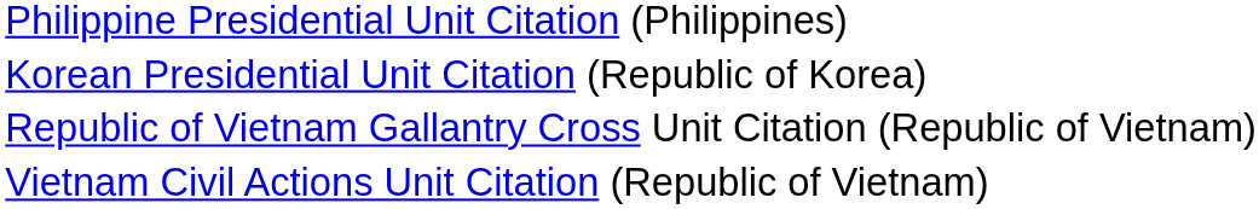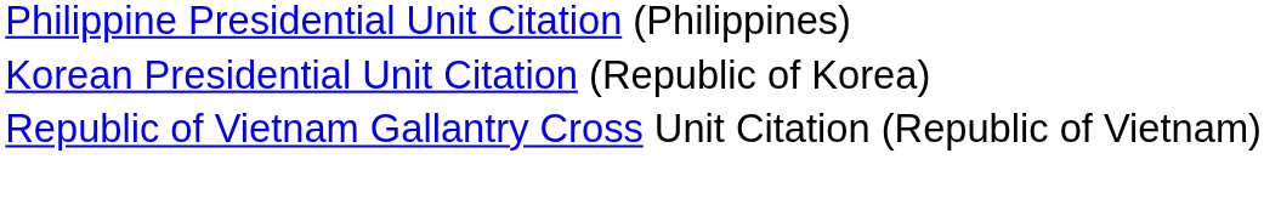- row: Vietnam Civil Actions Unit Citation (Republic of Vietnam)
